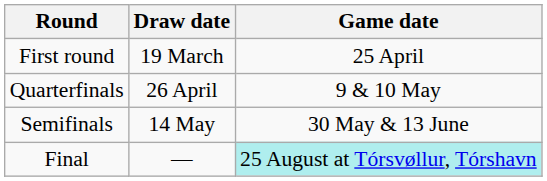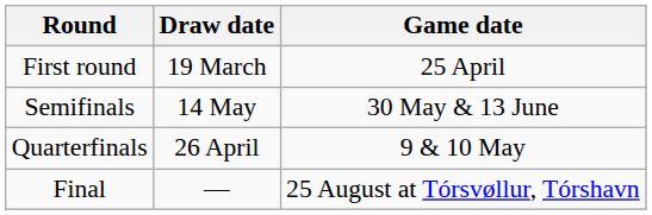rows swapped: Quarterfinals <-> Semifinals
Final | Game date: paleturquoise background -> no background
